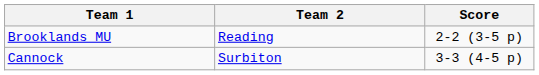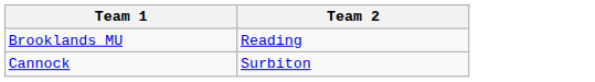- column: Score | 2-2 (3-5 p) | 3-3 (4-5 p)
